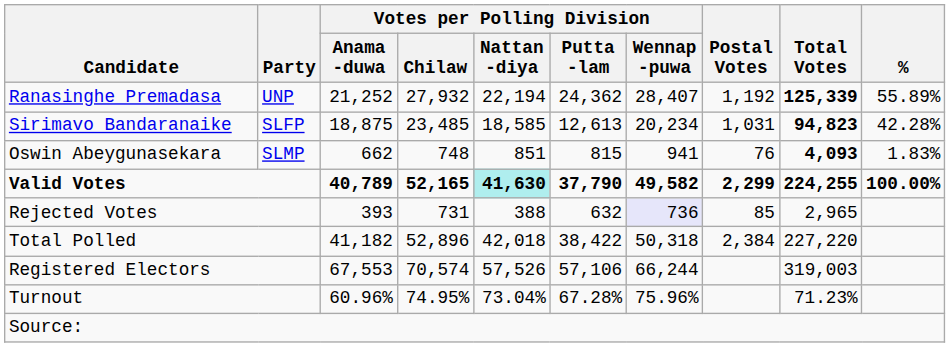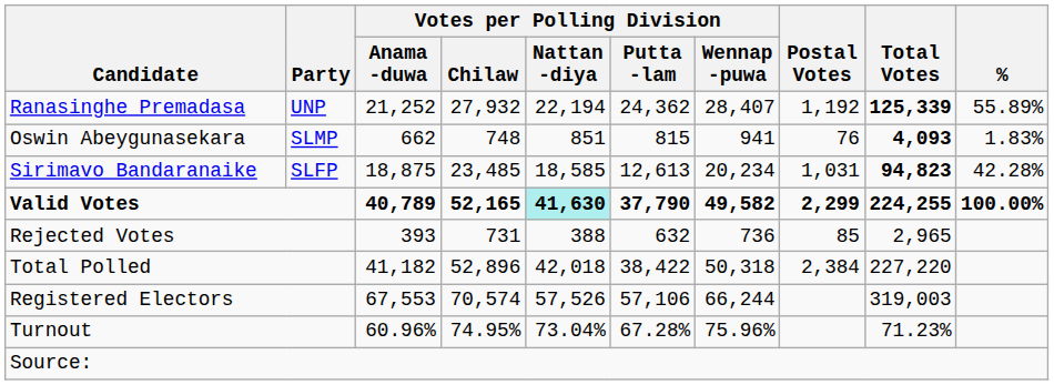rows swapped: Sirimavo Bandaranaike <-> Oswin Abeygunasekara
Rejected Votes | Votes per Polling Division / Wennap -puwa: lavender background -> no background
